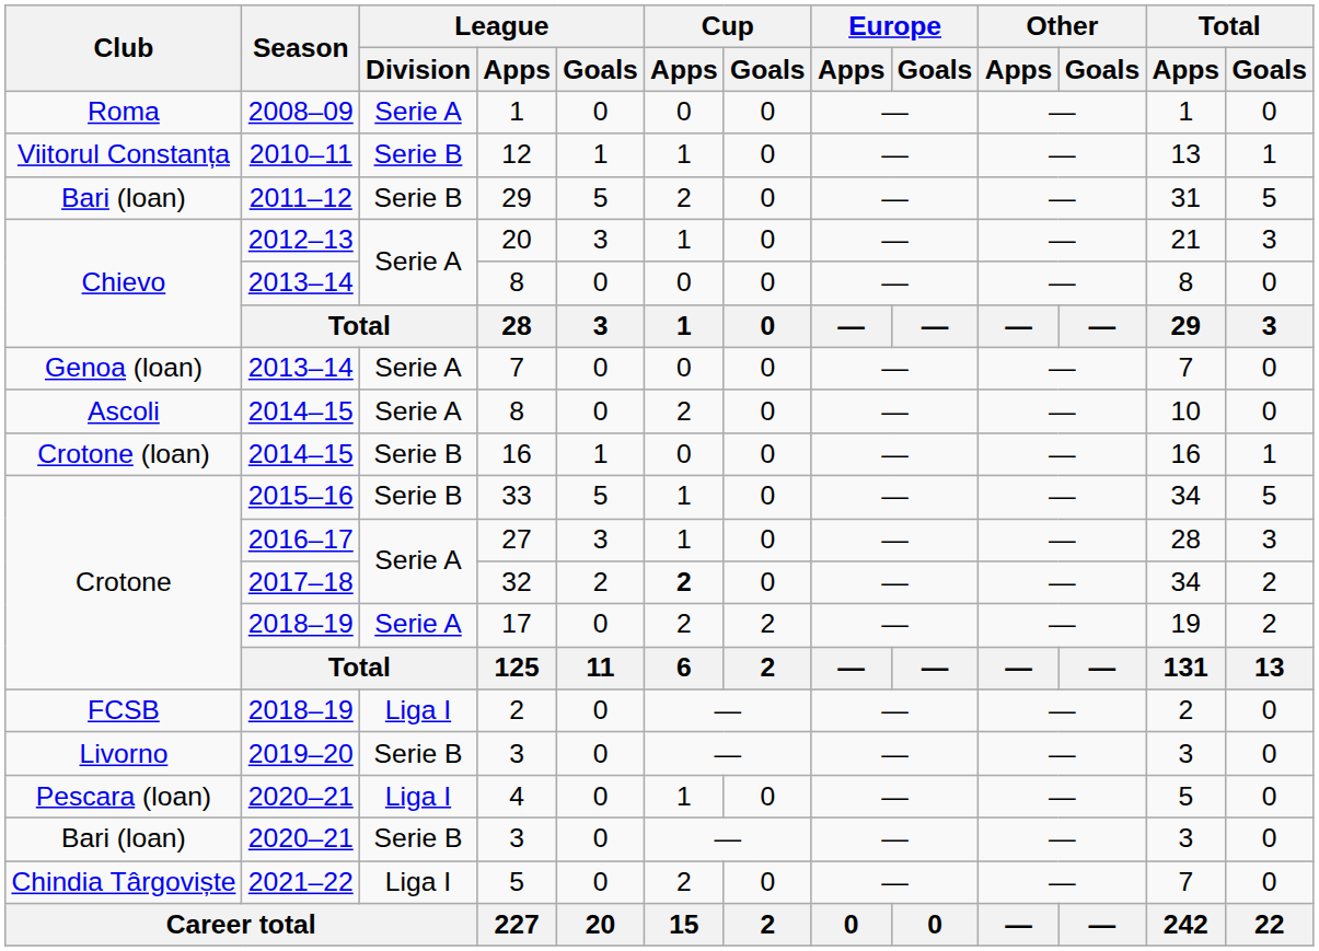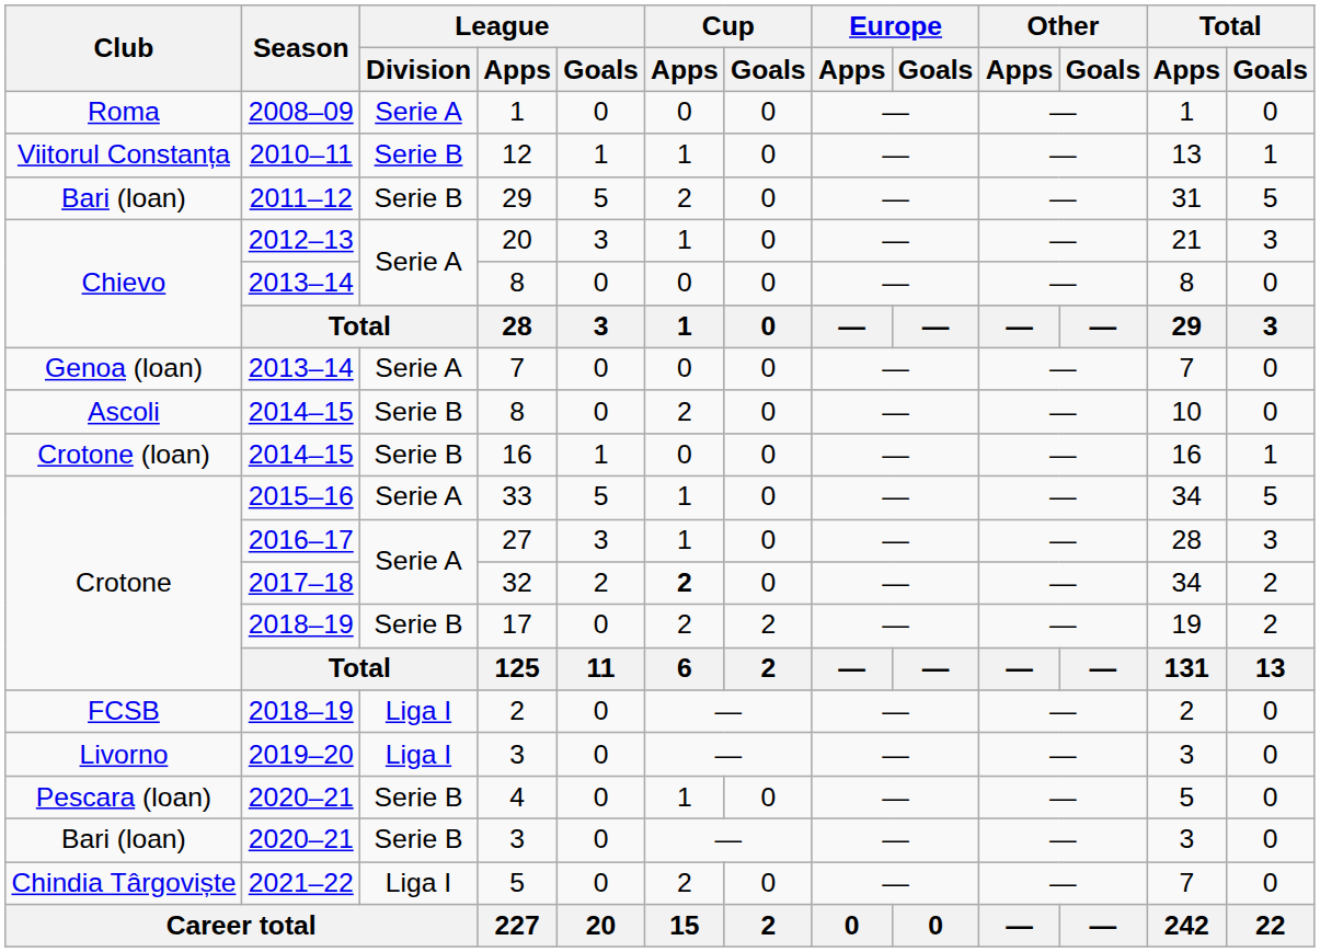2014–15 / 8 | League / Division: Serie A -> Serie B
33 | League / Division: Serie B -> Serie A
17 | League / Division: Serie A -> Serie B
2019–20 / 3 | League / Division: Serie B -> Liga I
4 | League / Division: Liga I -> Serie B
